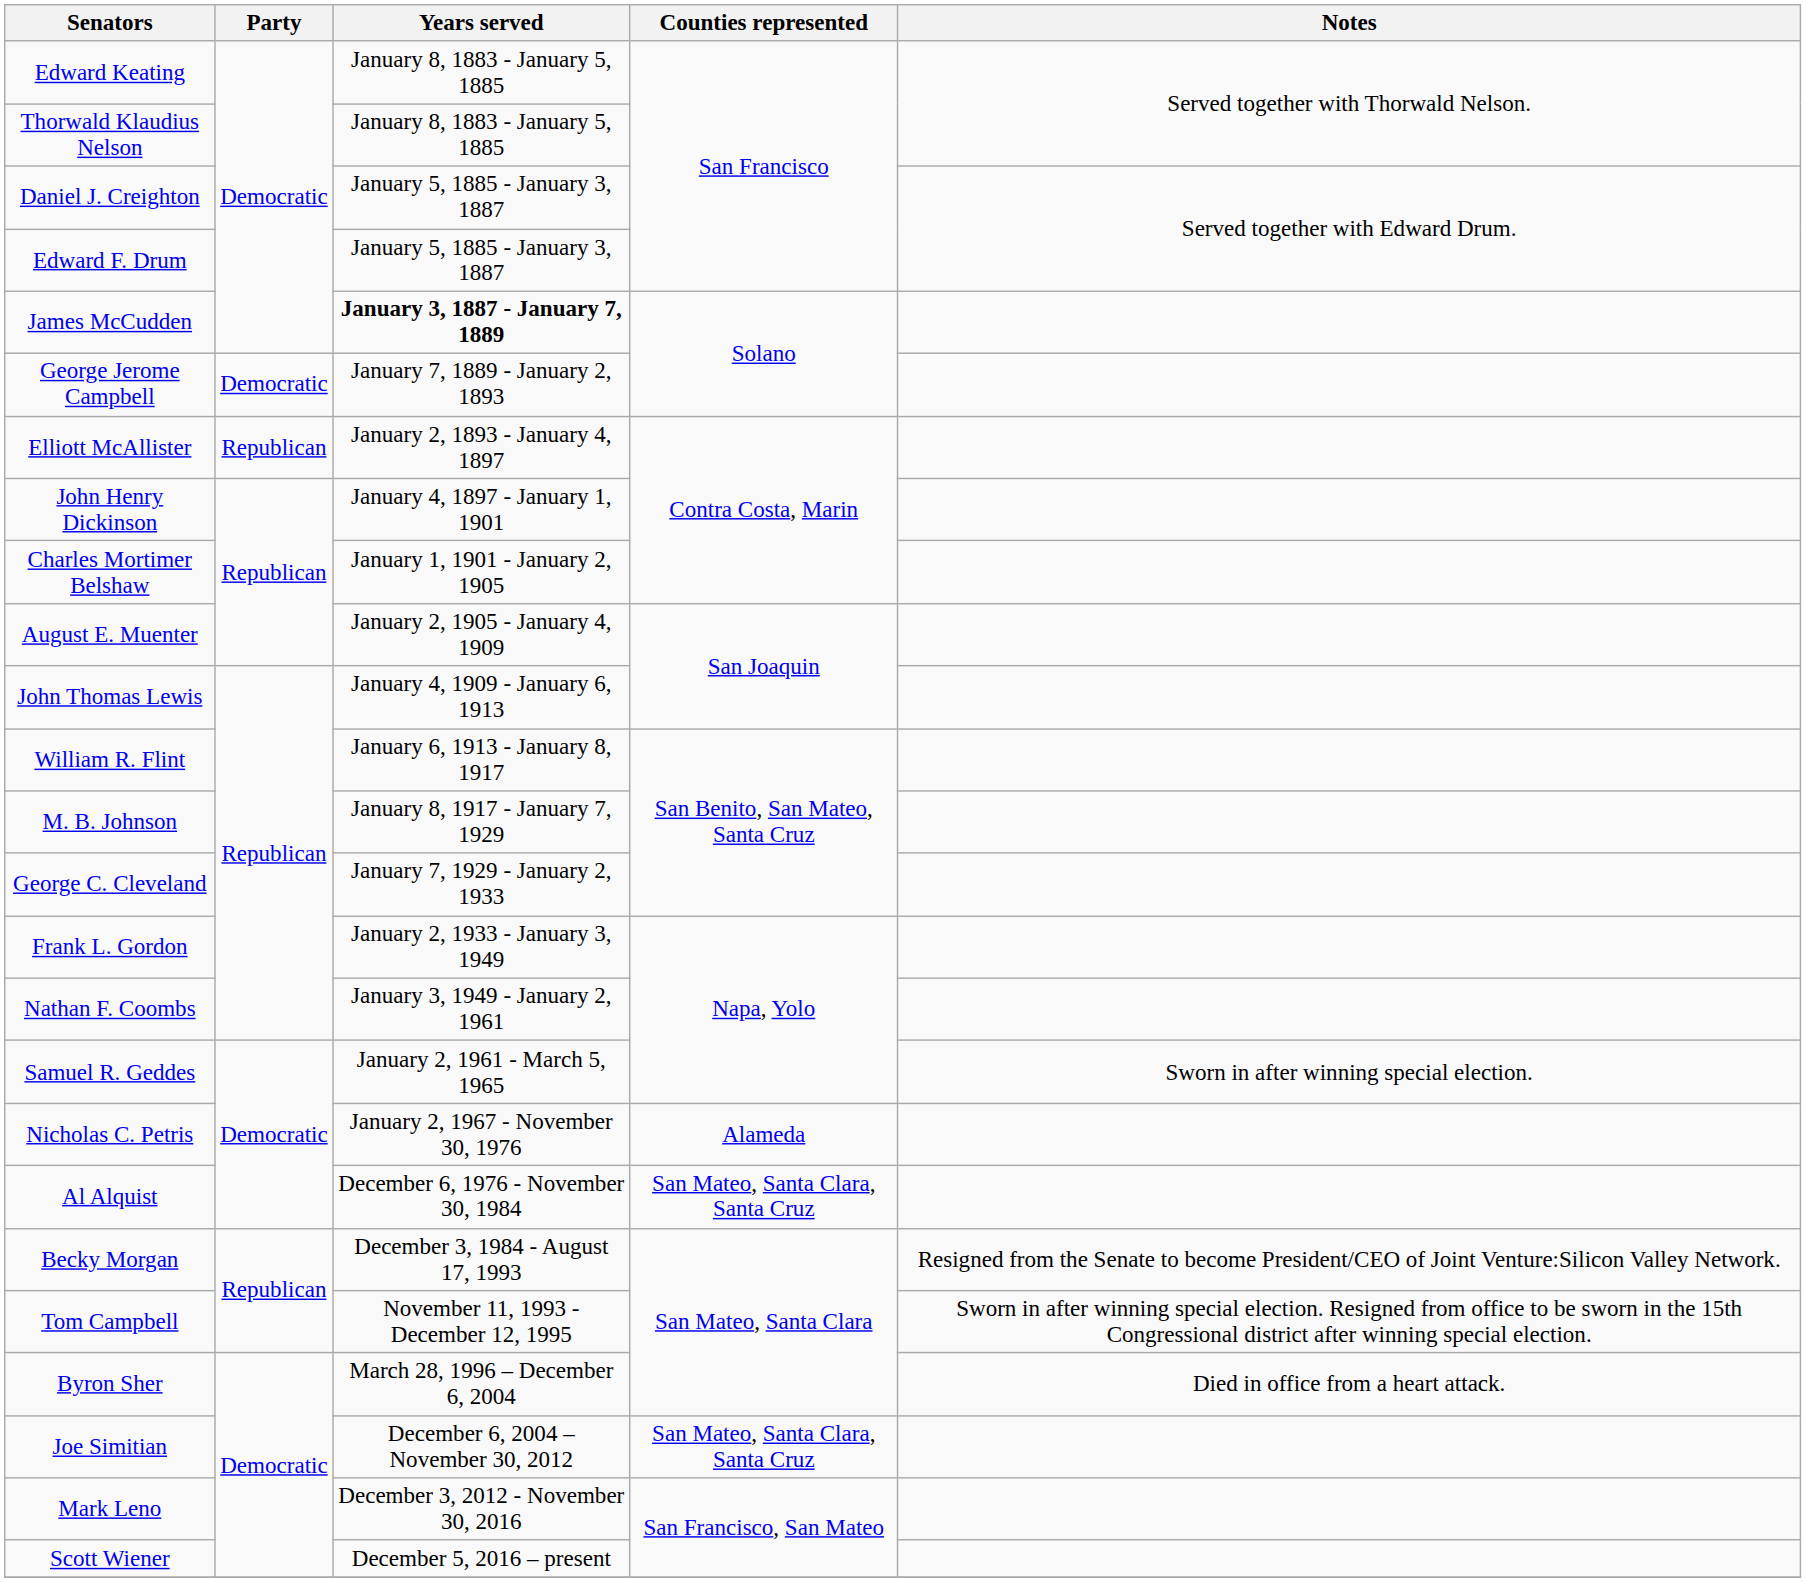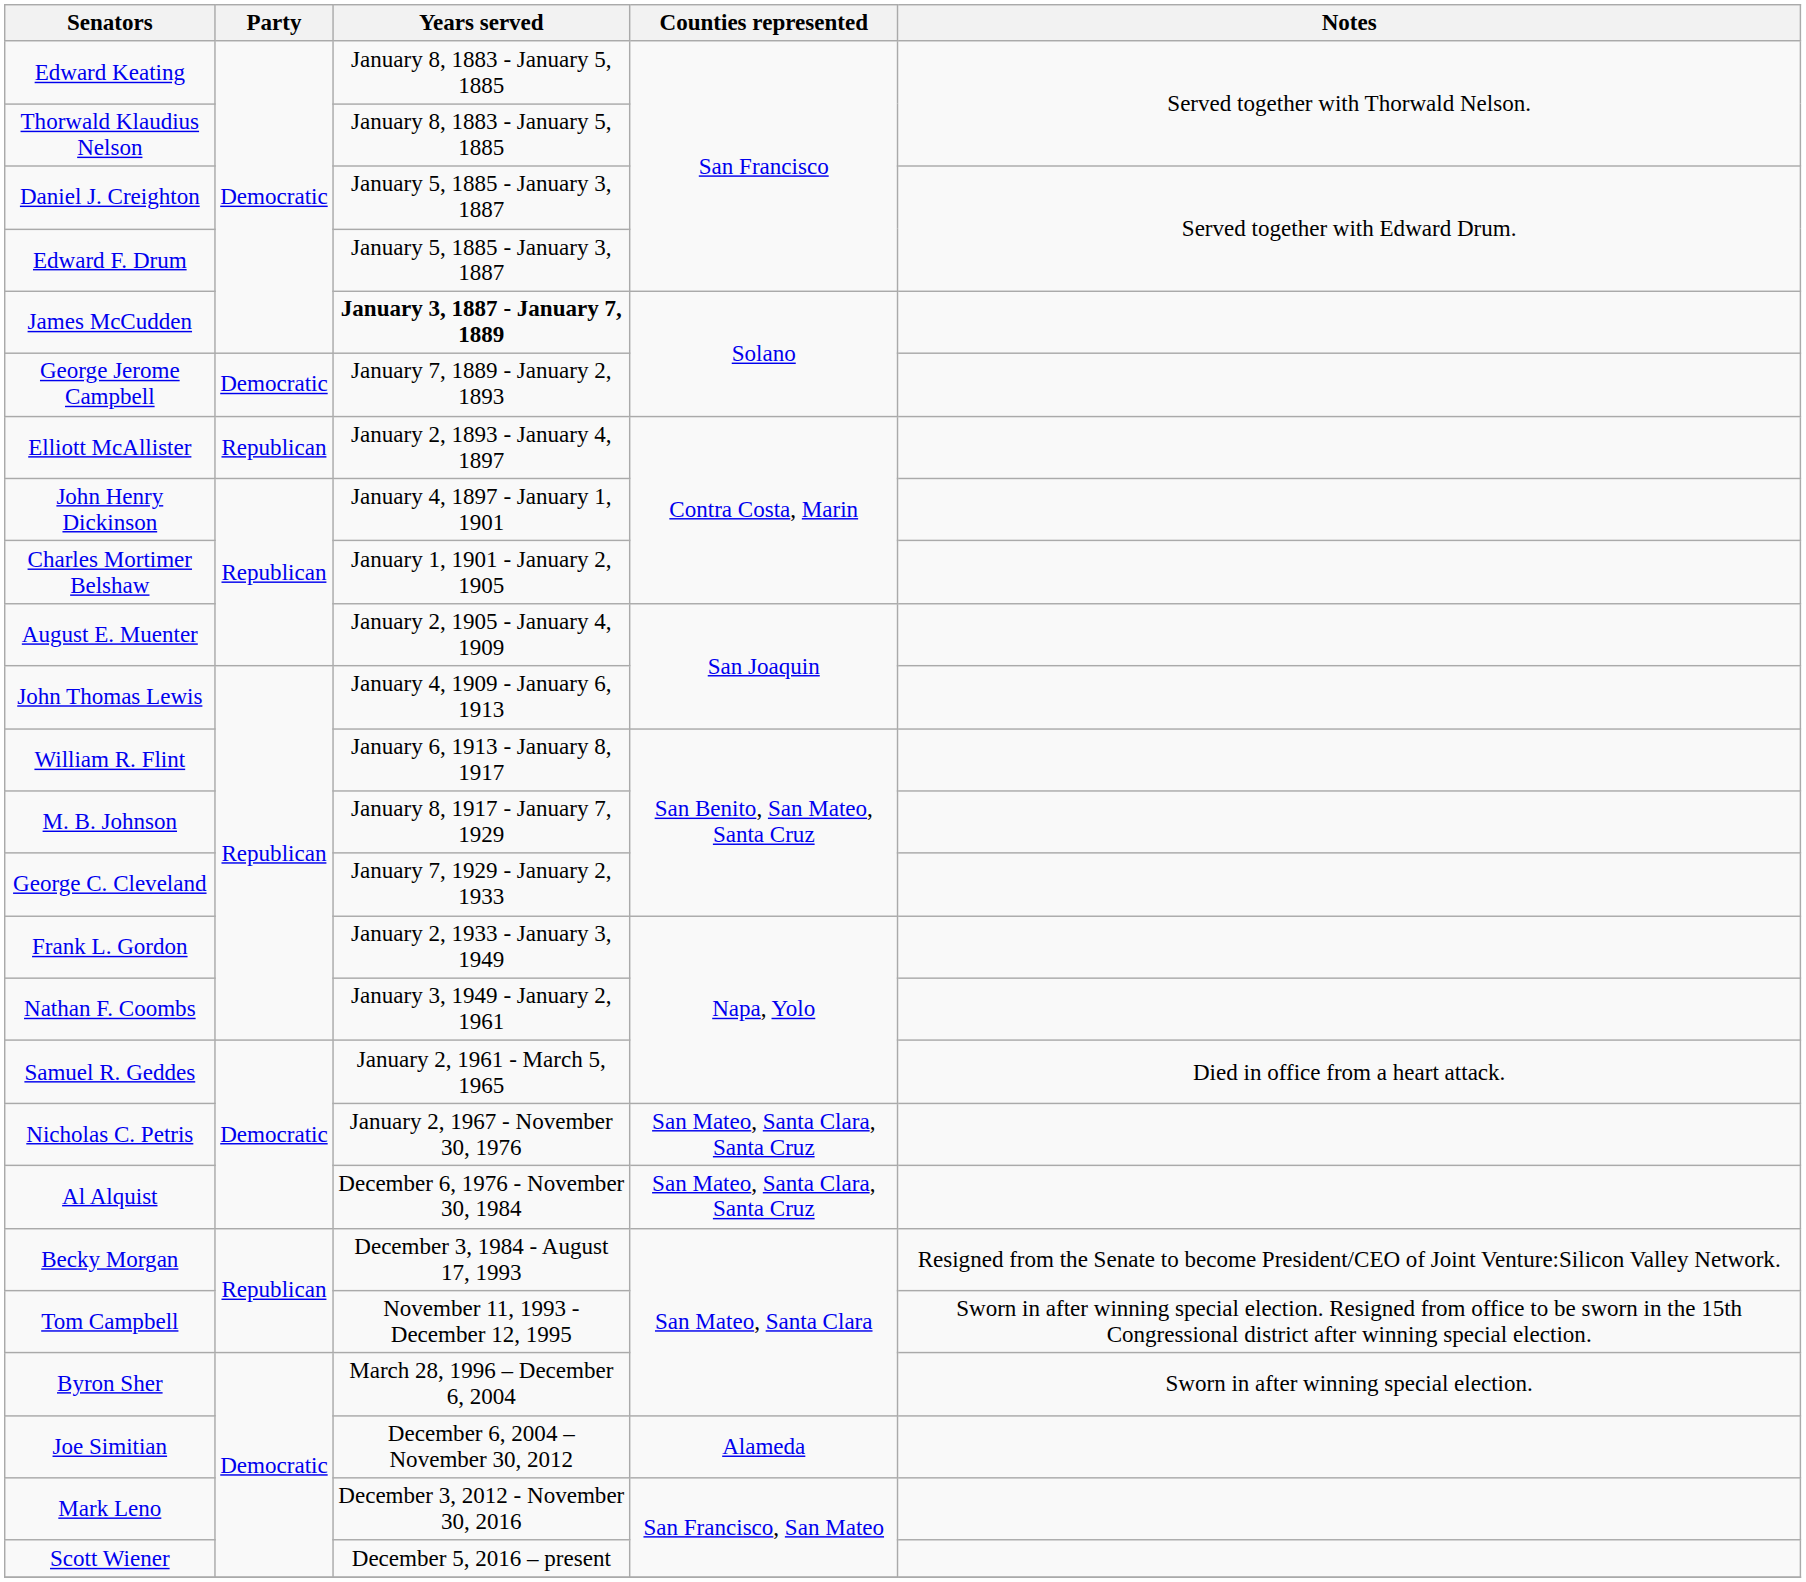Samuel R. Geddes | Notes: Sworn in after winning special election. -> Died in office from a heart attack.
Nicholas C. Petris | Counties represented: Alameda -> San Mateo, Santa Clara, Santa Cruz
Byron Sher | Notes: Died in office from a heart attack. -> Sworn in after winning special election.
Joe Simitian | Counties represented: San Mateo, Santa Clara, Santa Cruz -> Alameda
